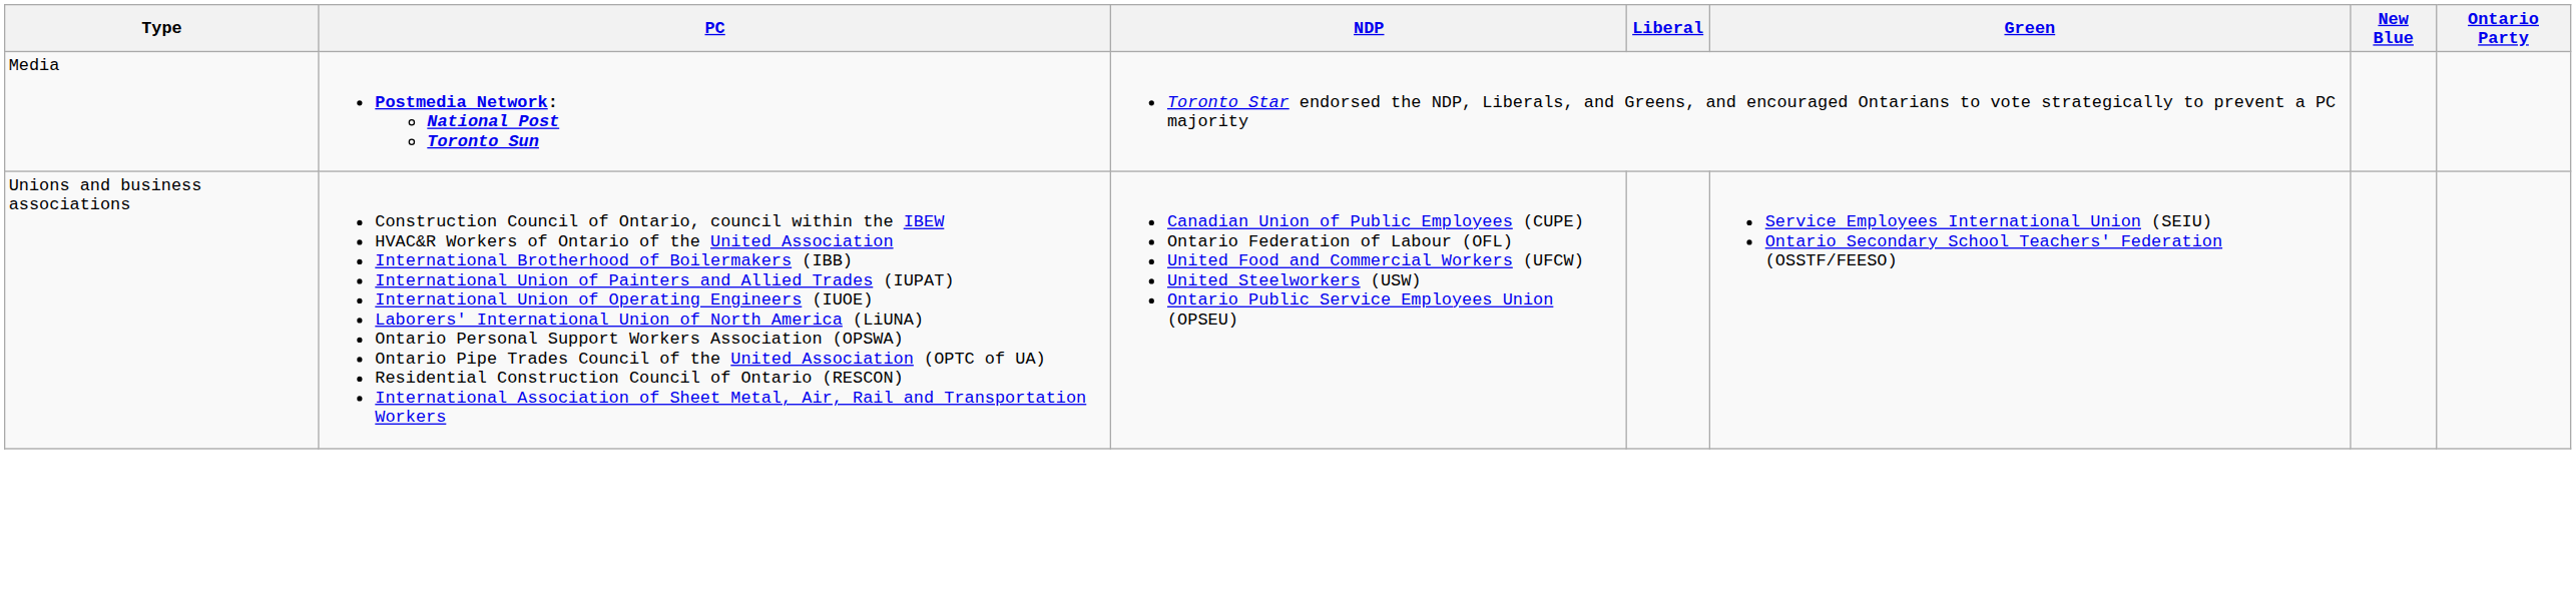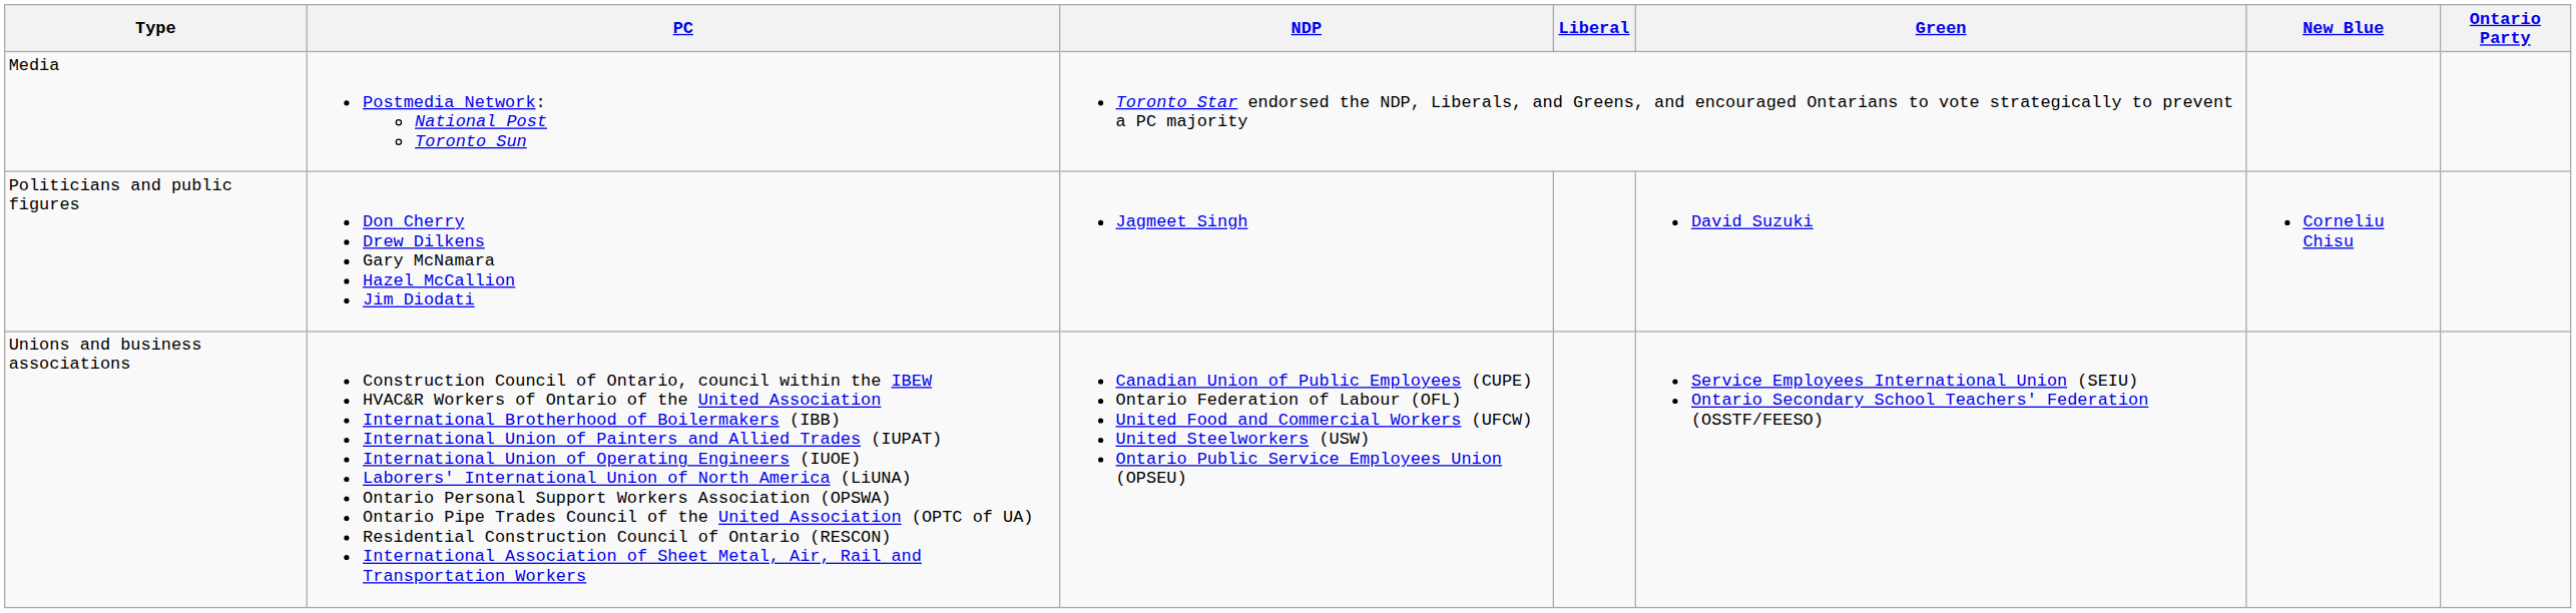Media | PC: bold -> normal
+ row: Politicians and public figures | Don Cherry Drew Dilkens Gary McNamara Hazel McCallion Jim Diodati | Jagmeet Singh | David Suzuki | Corneliu Chisu
